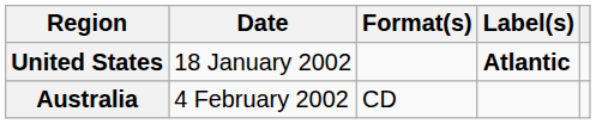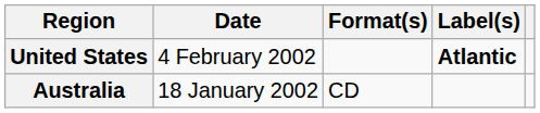United States | Date: 18 January 2002 -> 4 February 2002
Australia | Date: 4 February 2002 -> 18 January 2002
